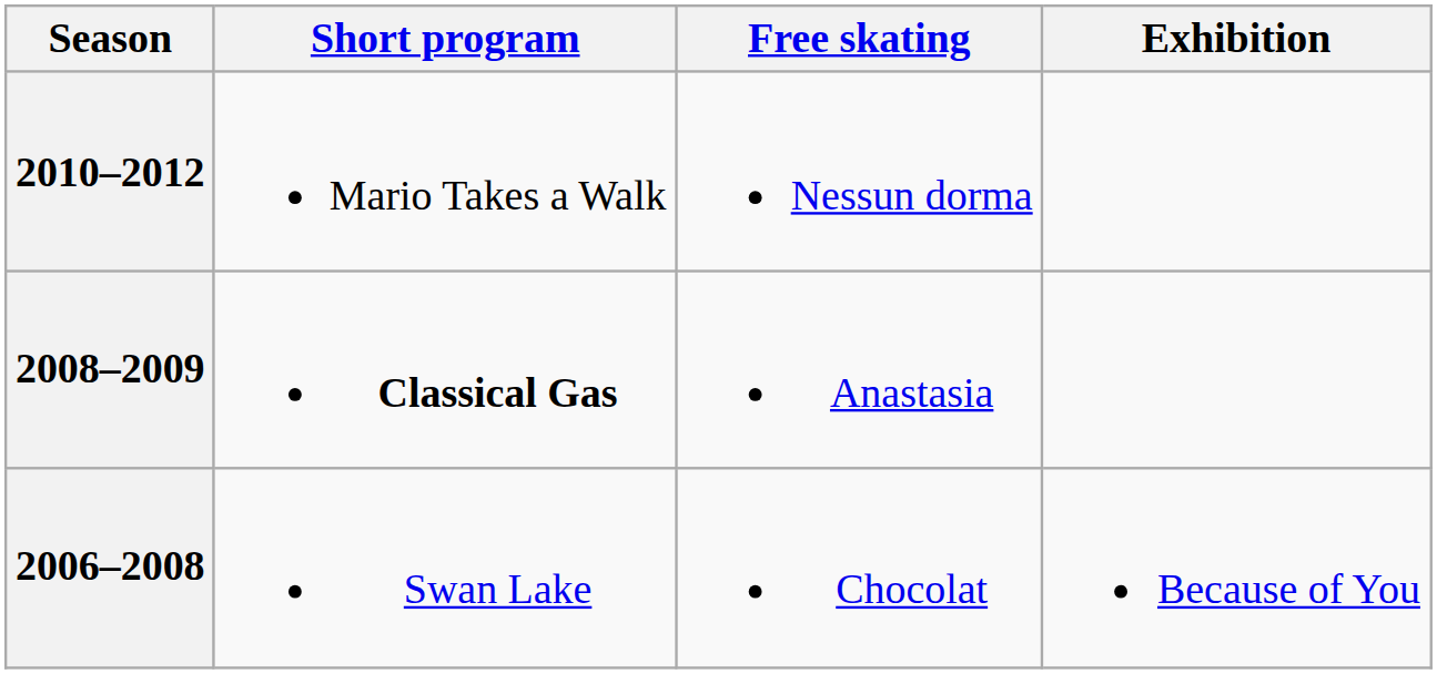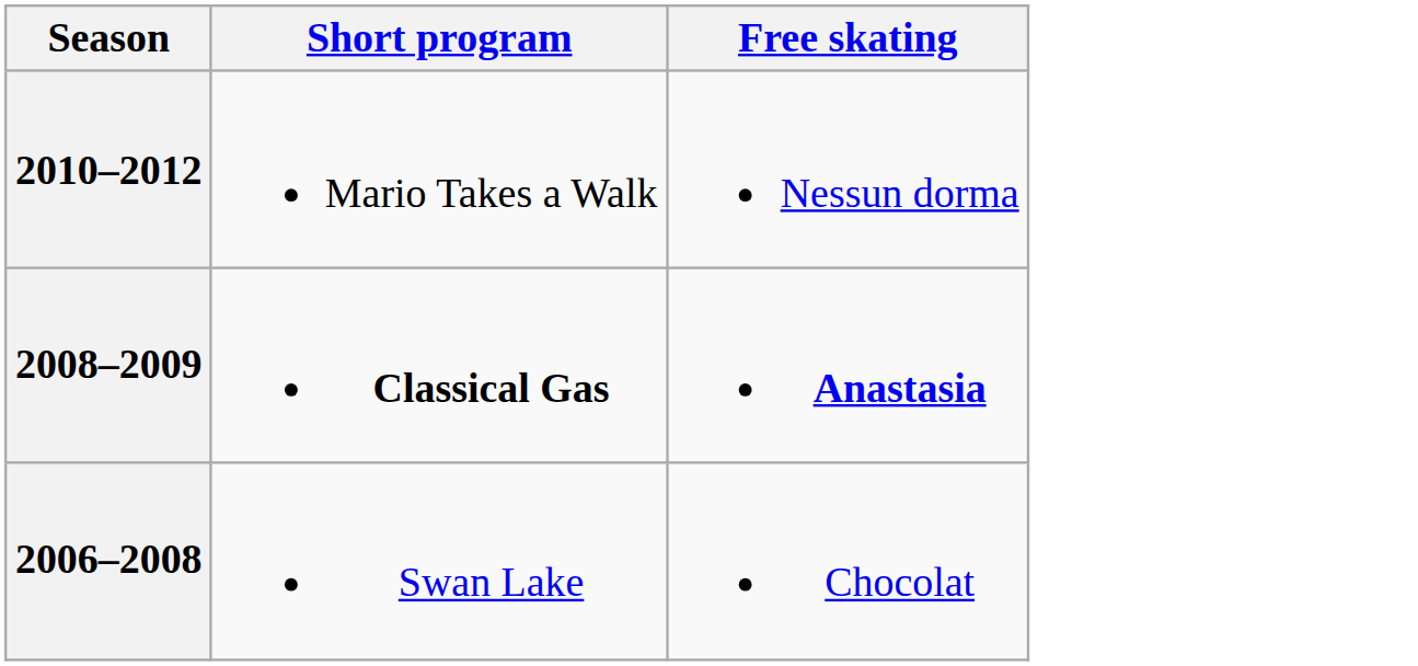- column: Exhibition | Because of You
2008–2009 | Free skating: normal -> bold
